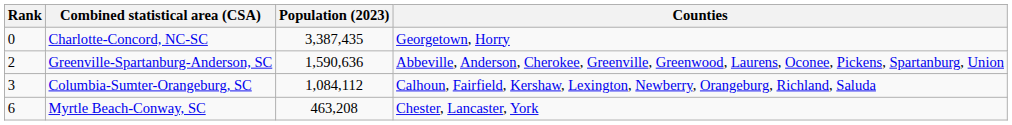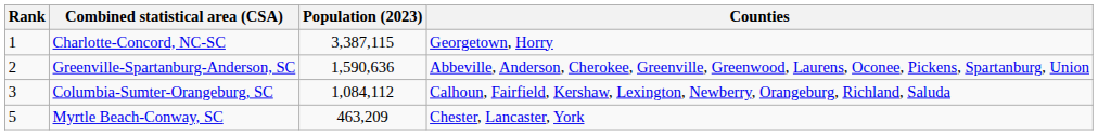Charlotte-Concord, NC-SC | Rank: 0 -> 1
Charlotte-Concord, NC-SC | Population (2023): 3,387,435 -> 3,387,115
Myrtle Beach-Conway, SC | Rank: 6 -> 5
Myrtle Beach-Conway, SC | Population (2023): 463,208 -> 463,209
